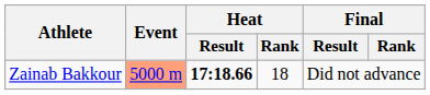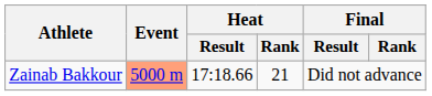Zainab Bakkour | Heat / Result: bold -> normal
Zainab Bakkour | Heat / Rank: 18 -> 21
